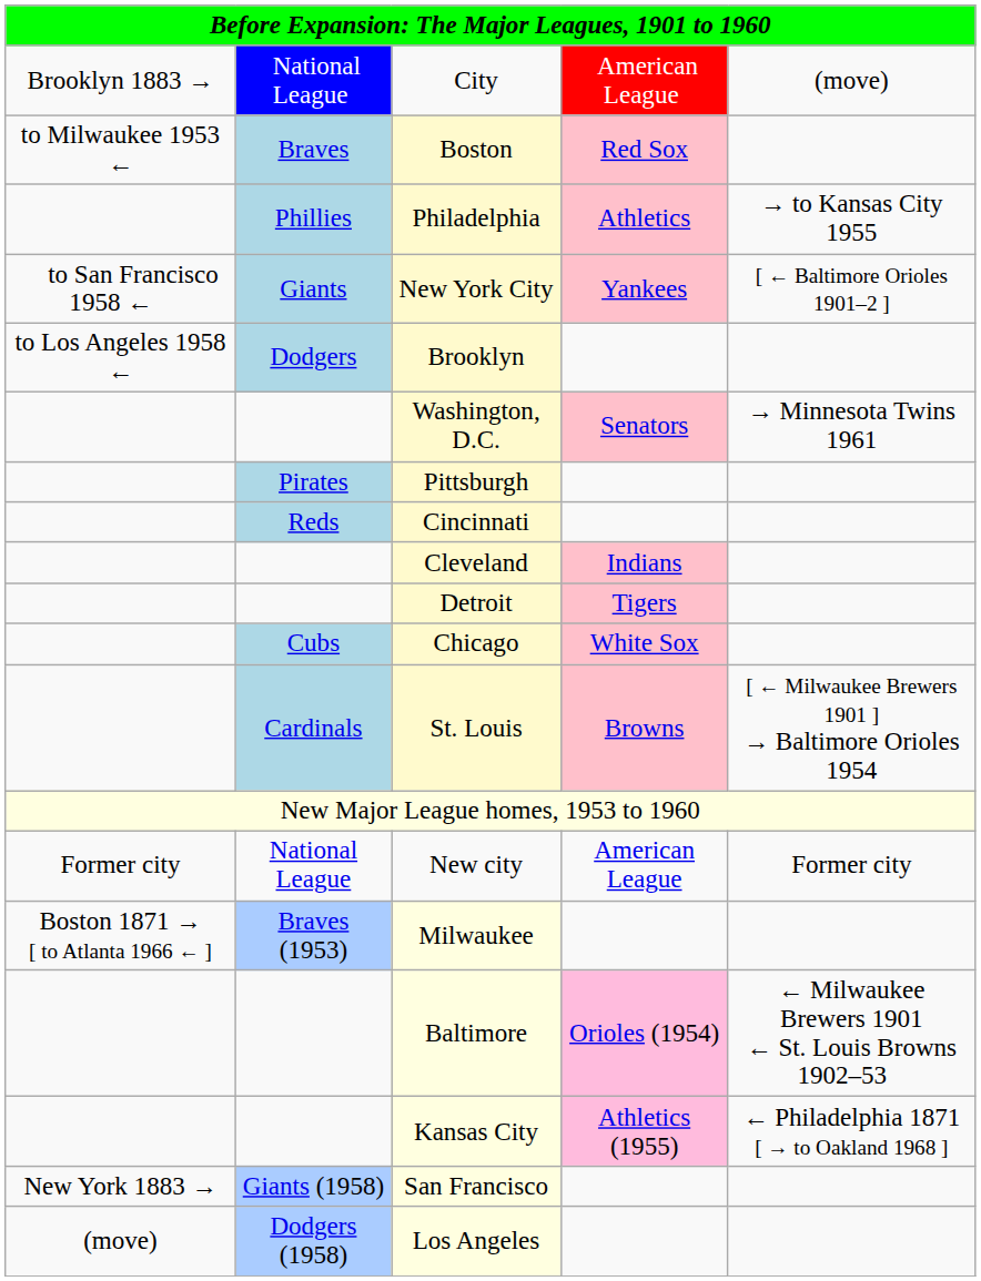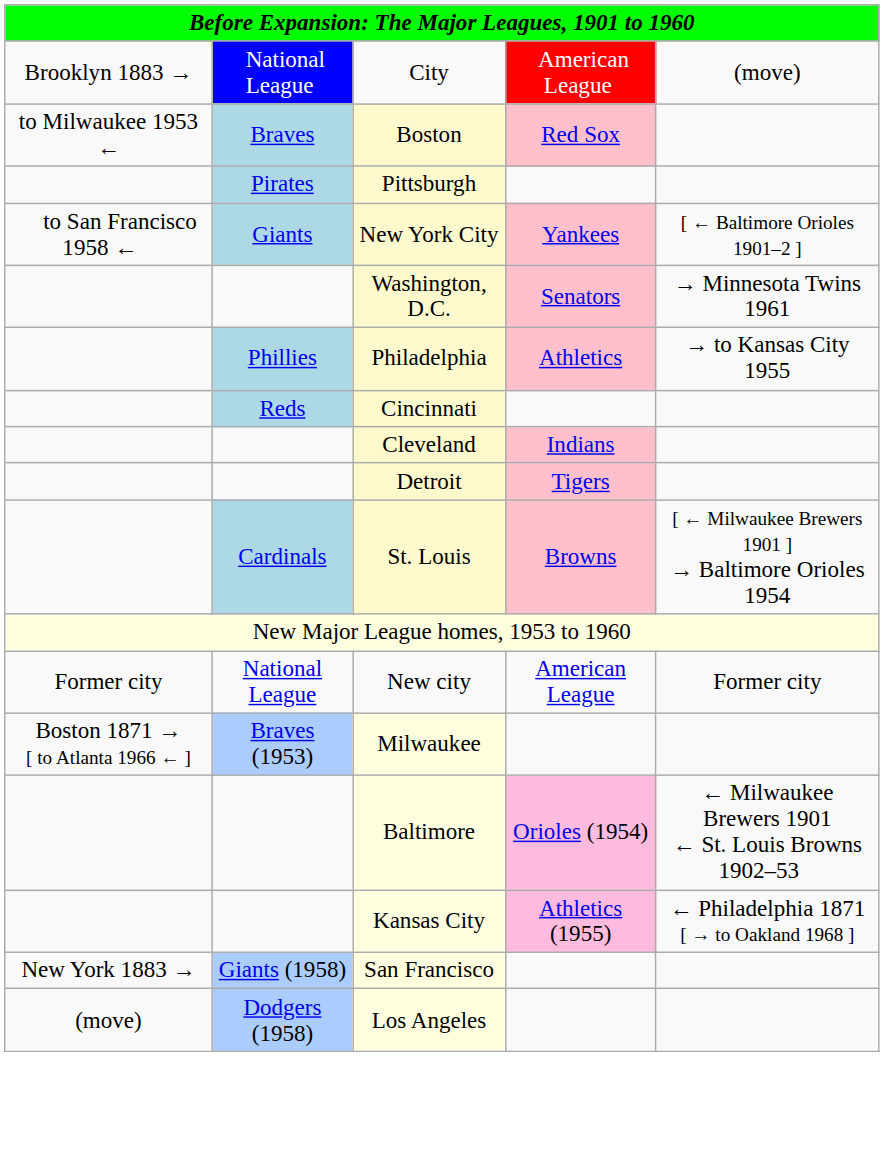rows swapped: Philadelphia <-> Pittsburgh
- row: to Los Angeles 1958 ← | Dodgers | Brooklyn
- row: Cubs | Chicago | White Sox
